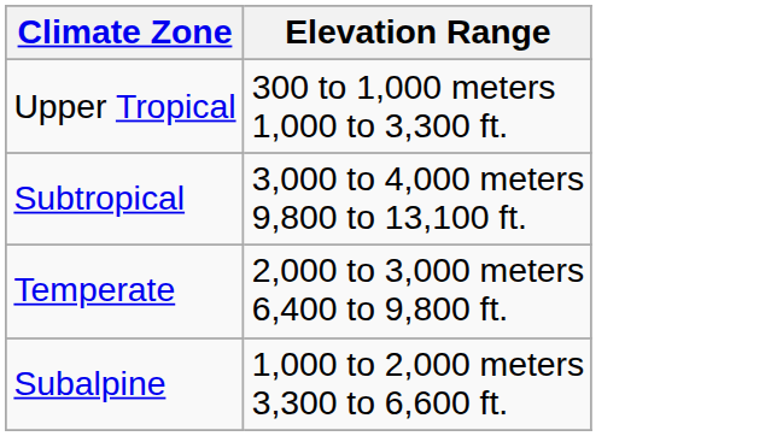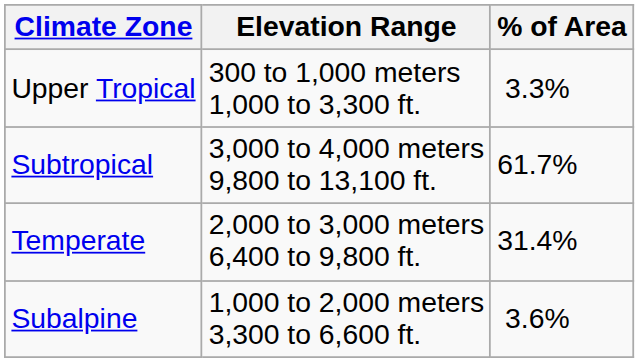+ column: % of Area | 3.3% | 61.7% | 31.4% | 3.6%
